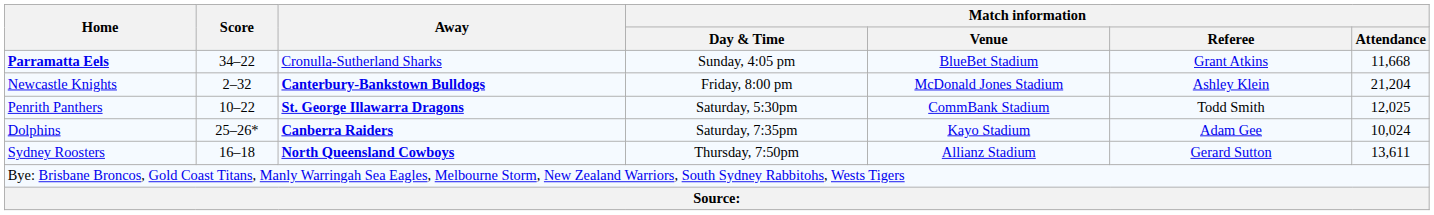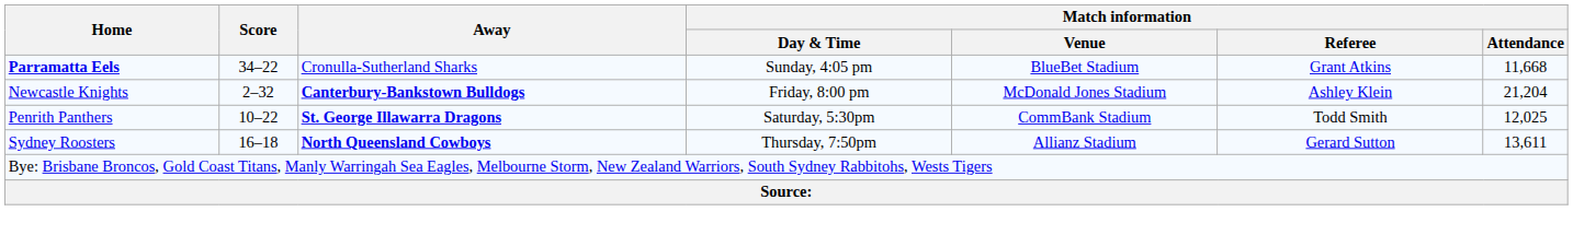- row: Dolphins | 25–26* | Canberra Raiders | Saturday, 7:35pm | Kayo Stadium | Adam Gee | 10,024
